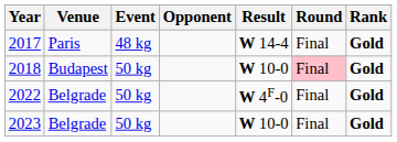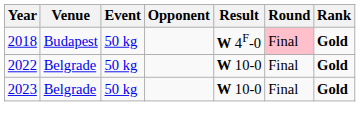- row: 2017 | Paris | 48 kg | W 14-4 | Final | Gold
2018 | Result: W 10-0 -> W 4F-0
2022 | Result: W 4F-0 -> W 10-0
